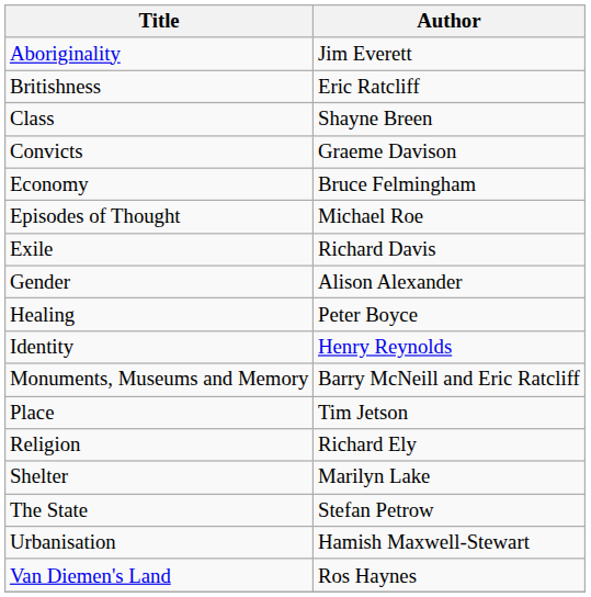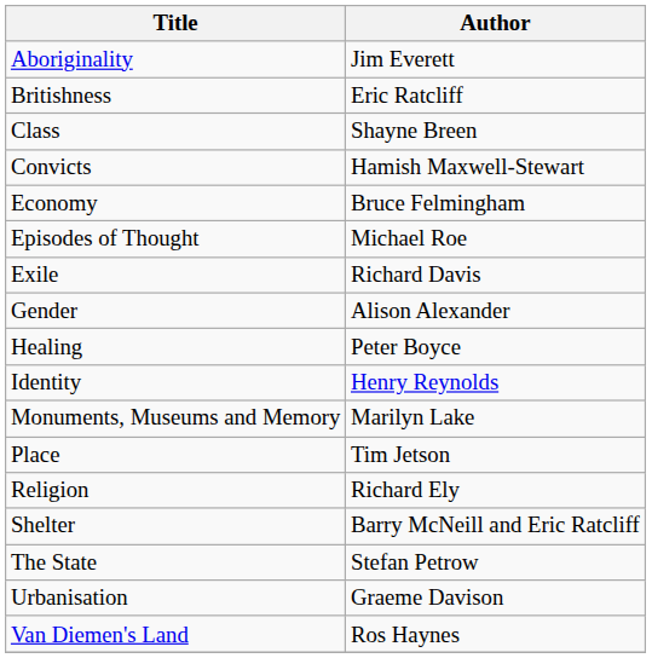Convicts | Author: Graeme Davison -> Hamish Maxwell-Stewart
Monuments, Museums and Memory | Author: Barry McNeill and Eric Ratcliff -> Marilyn Lake
Shelter | Author: Marilyn Lake -> Barry McNeill and Eric Ratcliff
Urbanisation | Author: Hamish Maxwell-Stewart -> Graeme Davison
